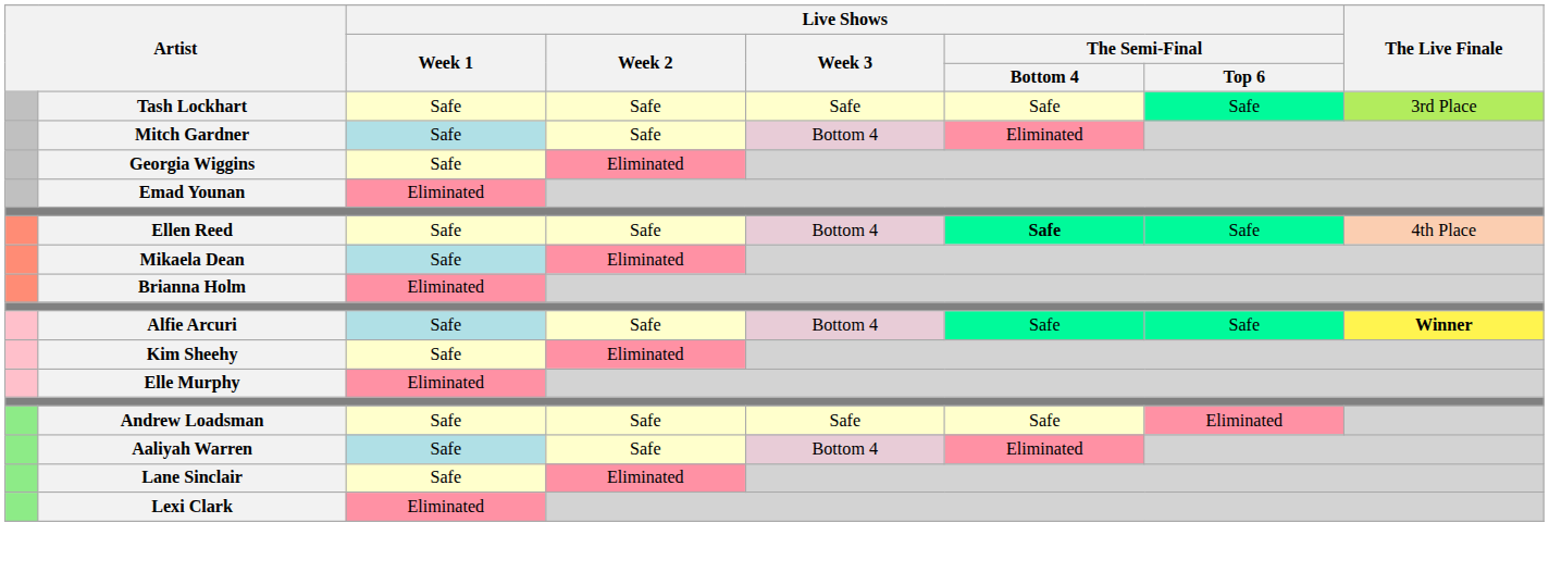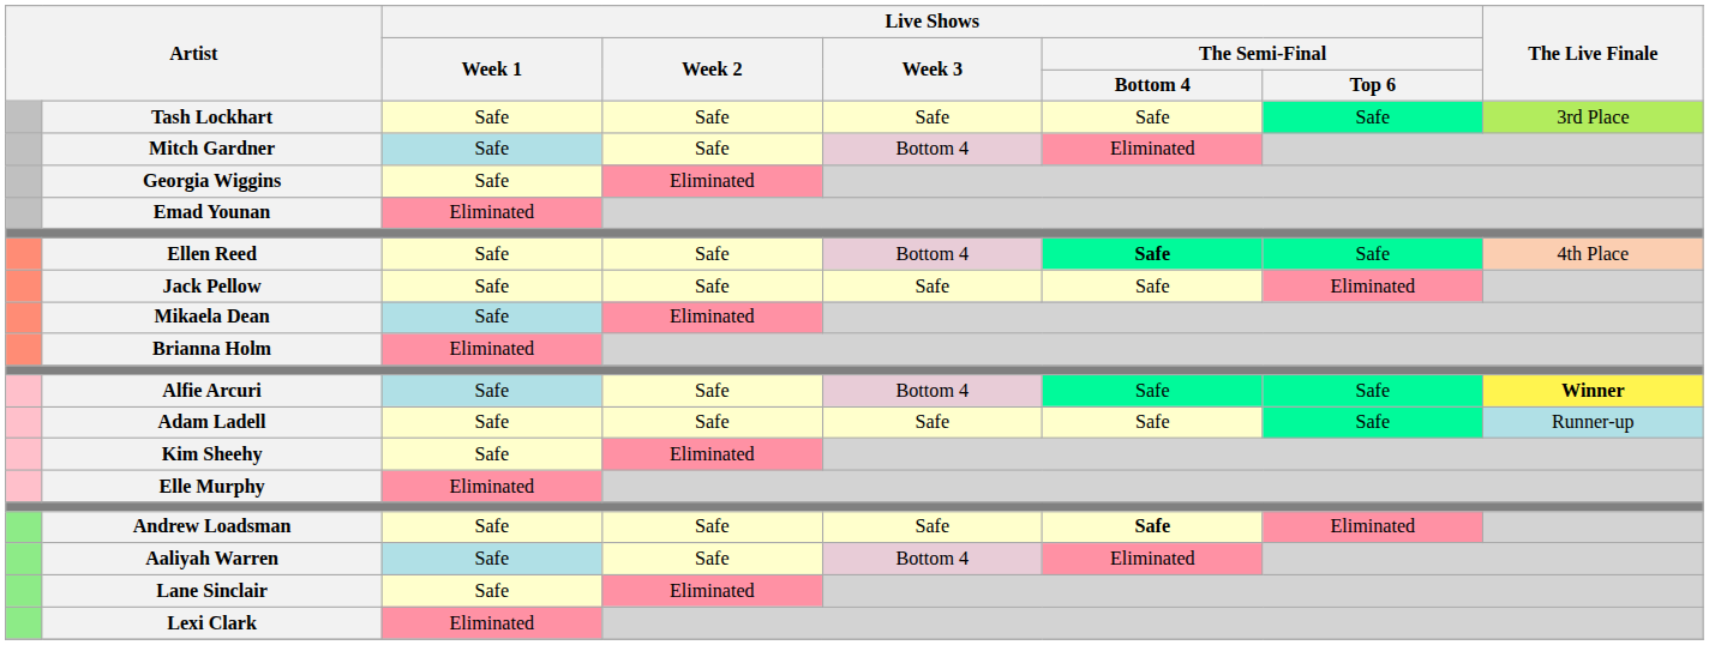+ row: Jack Pellow | Safe | Safe | Safe | Safe | Eliminated
+ row: Adam Ladell | Safe | Safe | Safe | Safe | Safe | Runner-up
Andrew Loadsman | Live Shows / The Semi-Final / Bottom 4: normal -> bold
